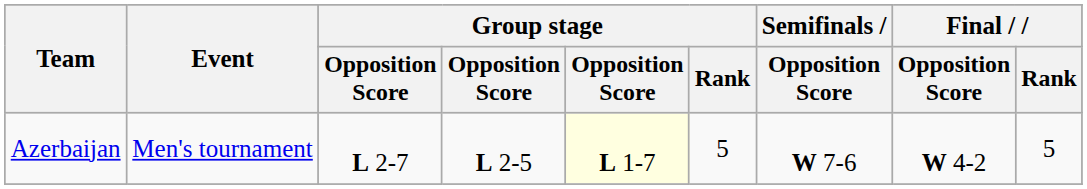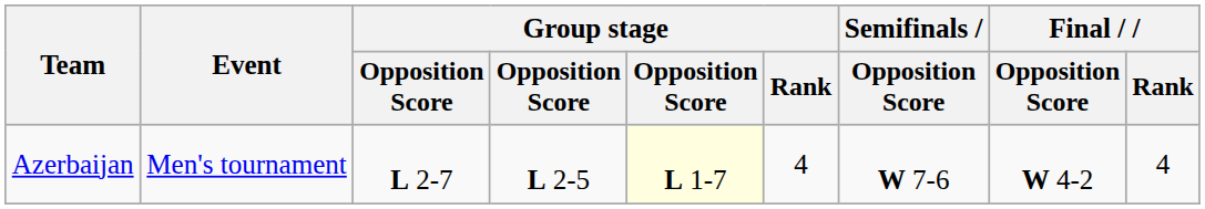Azerbaijan | Group stage / Rank: 5 -> 4
Azerbaijan | Final / Rank: 5 -> 4
